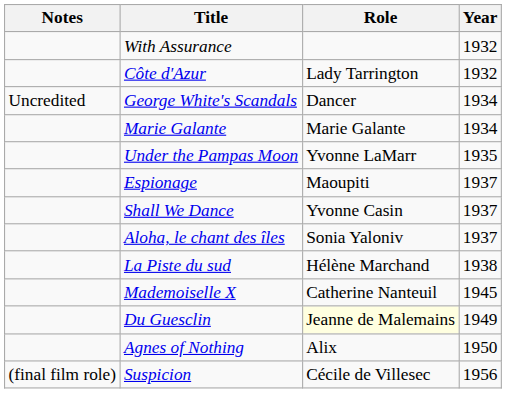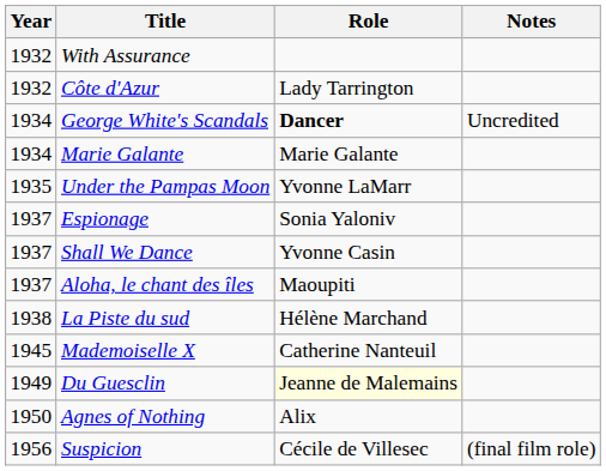columns swapped: Year <-> Notes
George White's Scandals | Role: normal -> bold
Espionage | Role: Maoupiti -> Sonia Yaloniv
Aloha, le chant des îles | Role: Sonia Yaloniv -> Maoupiti
